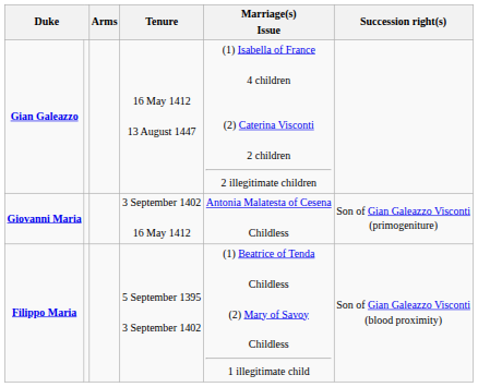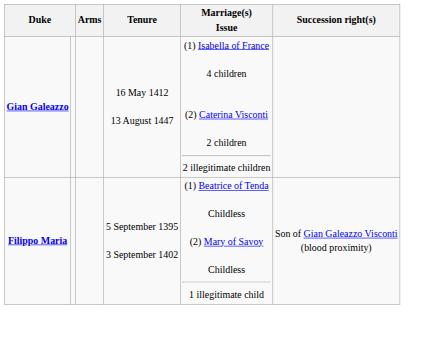- row: Giovanni Maria | 3 September 1402 16 May 1412 | Antonia Malatesta of Cesena Childless | Son of Gian Galeazzo Visconti (primogeniture)
